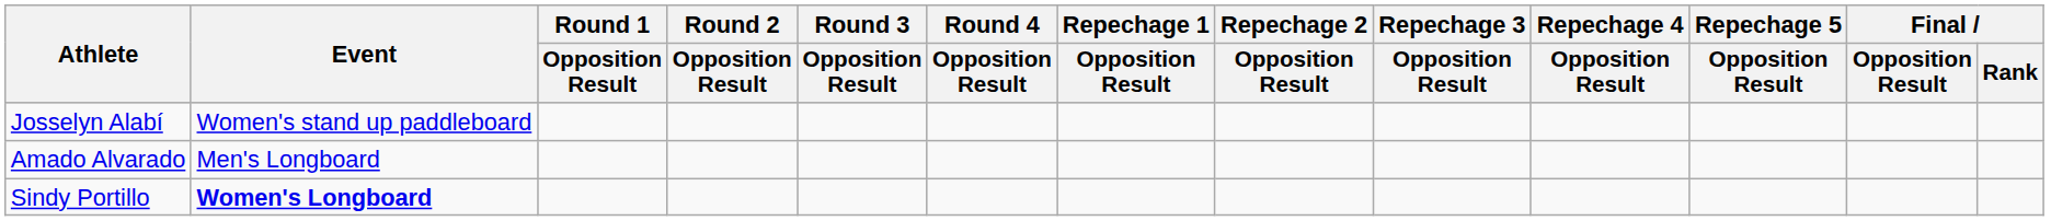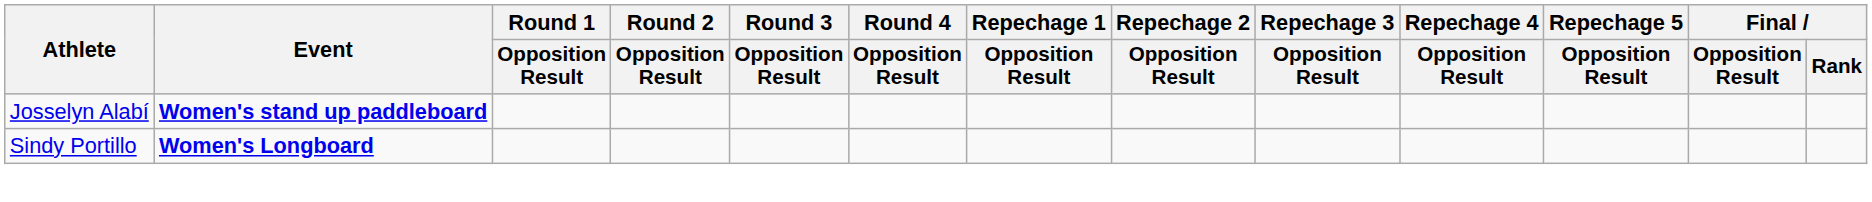Josselyn Alabí | Event: normal -> bold
- row: Amado Alvarado | Men's Longboard
